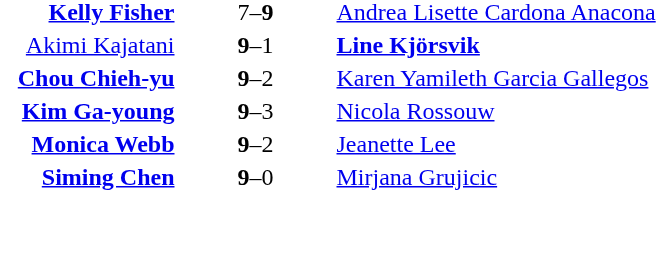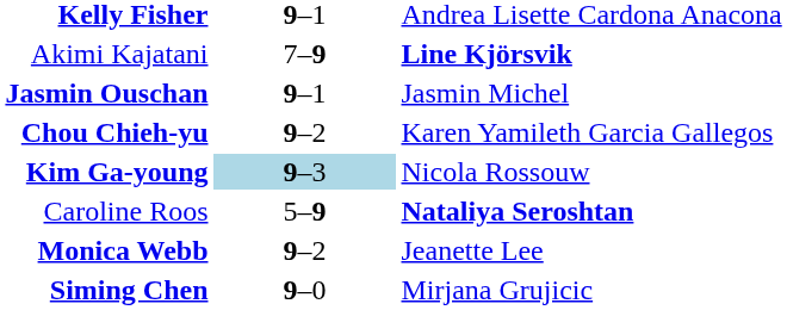Kelly Fisher | column 2: 7–9 -> 9–1
Akimi Kajatani | column 2: 9–1 -> 7–9
+ row: Jasmin Ouschan | 9–1 | Jasmin Michel
Kim Ga-young | column 2: no background -> lightblue background
+ row: Caroline Roos | 5–9 | Nataliya Seroshtan
